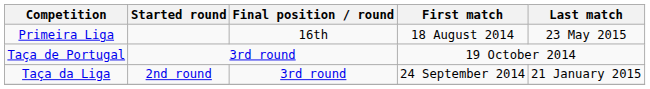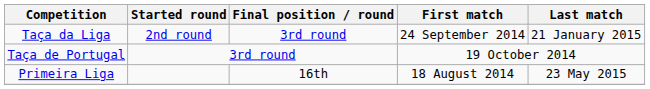rows swapped: Primeira Liga <-> Taça da Liga
